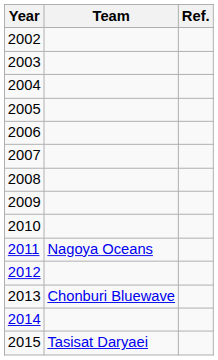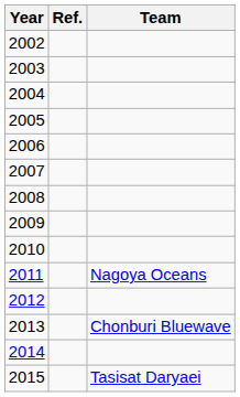columns swapped: Team <-> Ref.
